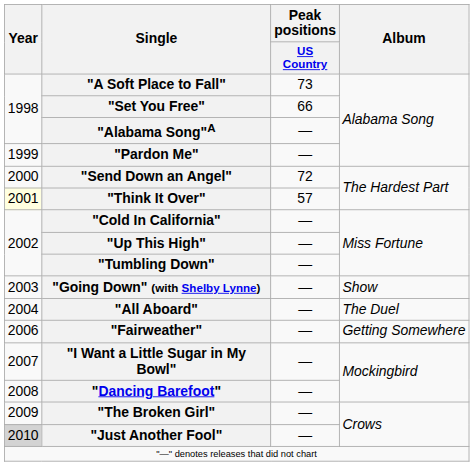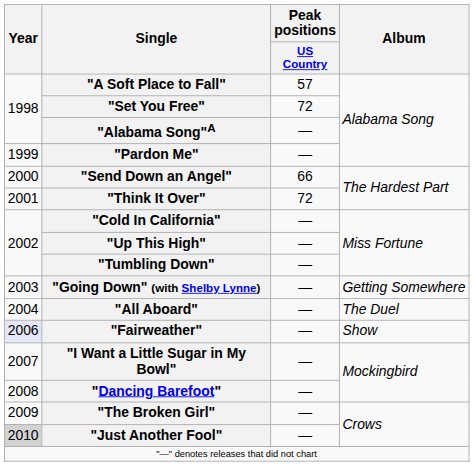"A Soft Place to Fall" | Peak positions / US Country: 73 -> 57
"Set You Free" | Peak positions / US Country: 66 -> 72
"Send Down an Angel" | Peak positions / US Country: 72 -> 66
"Think It Over" | Year: lightyellow background -> no background
"Think It Over" | Peak positions / US Country: 57 -> 72
"Going Down" (with Shelby Lynne) | Album: Show -> Getting Somewhere
"Fairweather" | Year: no background -> lavender background
"Fairweather" | Album: Getting Somewhere -> Show
